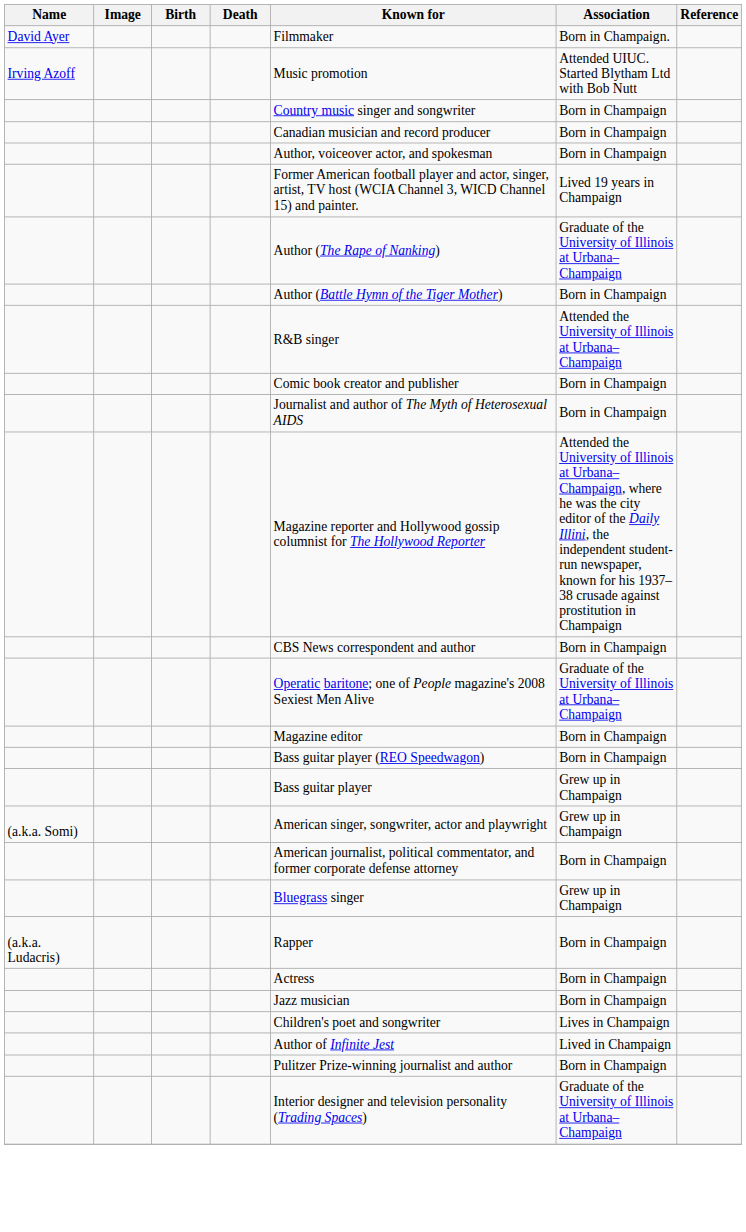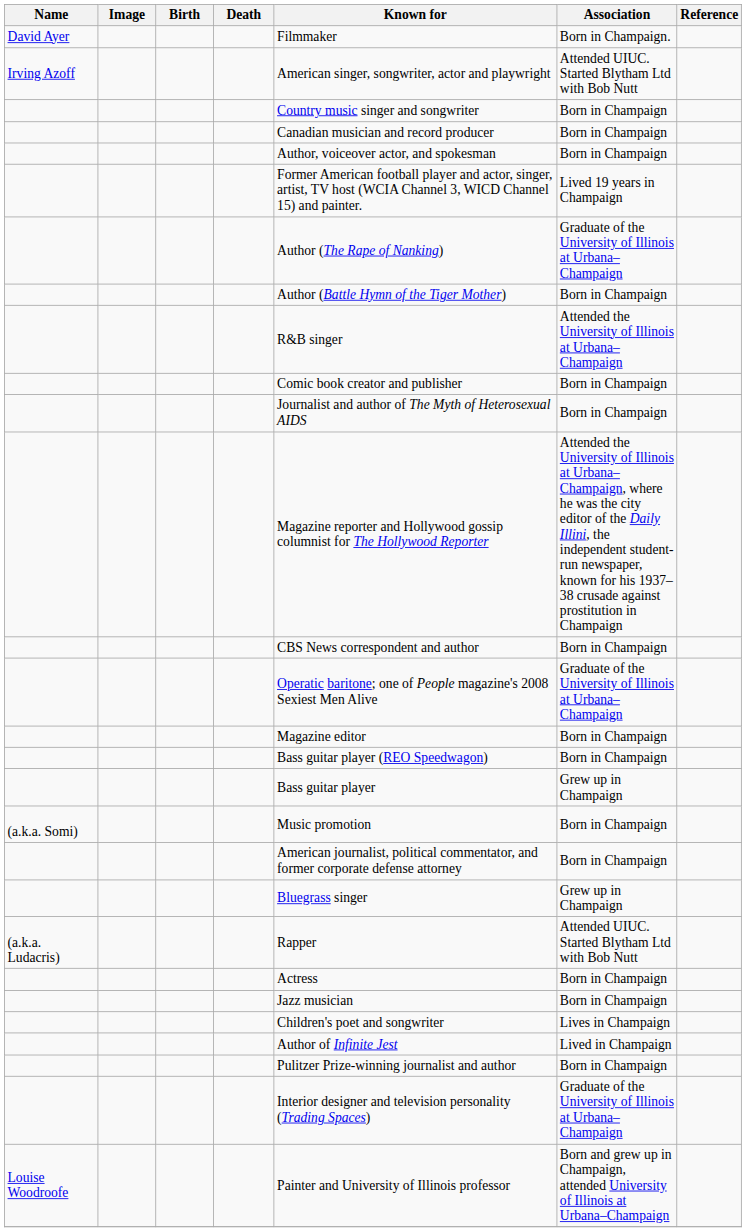Irving Azoff | Known for: Music promotion -> American singer, songwriter, actor and playwright
(a.k.a. Somi) | Known for: American singer, songwriter, actor and playwright -> Music promotion
(a.k.a. Somi) | Association: Grew up in Champaign -> Born in Champaign
(a.k.a. Ludacris) | Association: Born in Champaign -> Attended UIUC. Started Blytham Ltd with Bob Nutt
+ row: Louise Woodroofe | Painter and University of Illinois professor | Born and grew up in Champaign, attended University of Illinois at Urbana–Champaign
